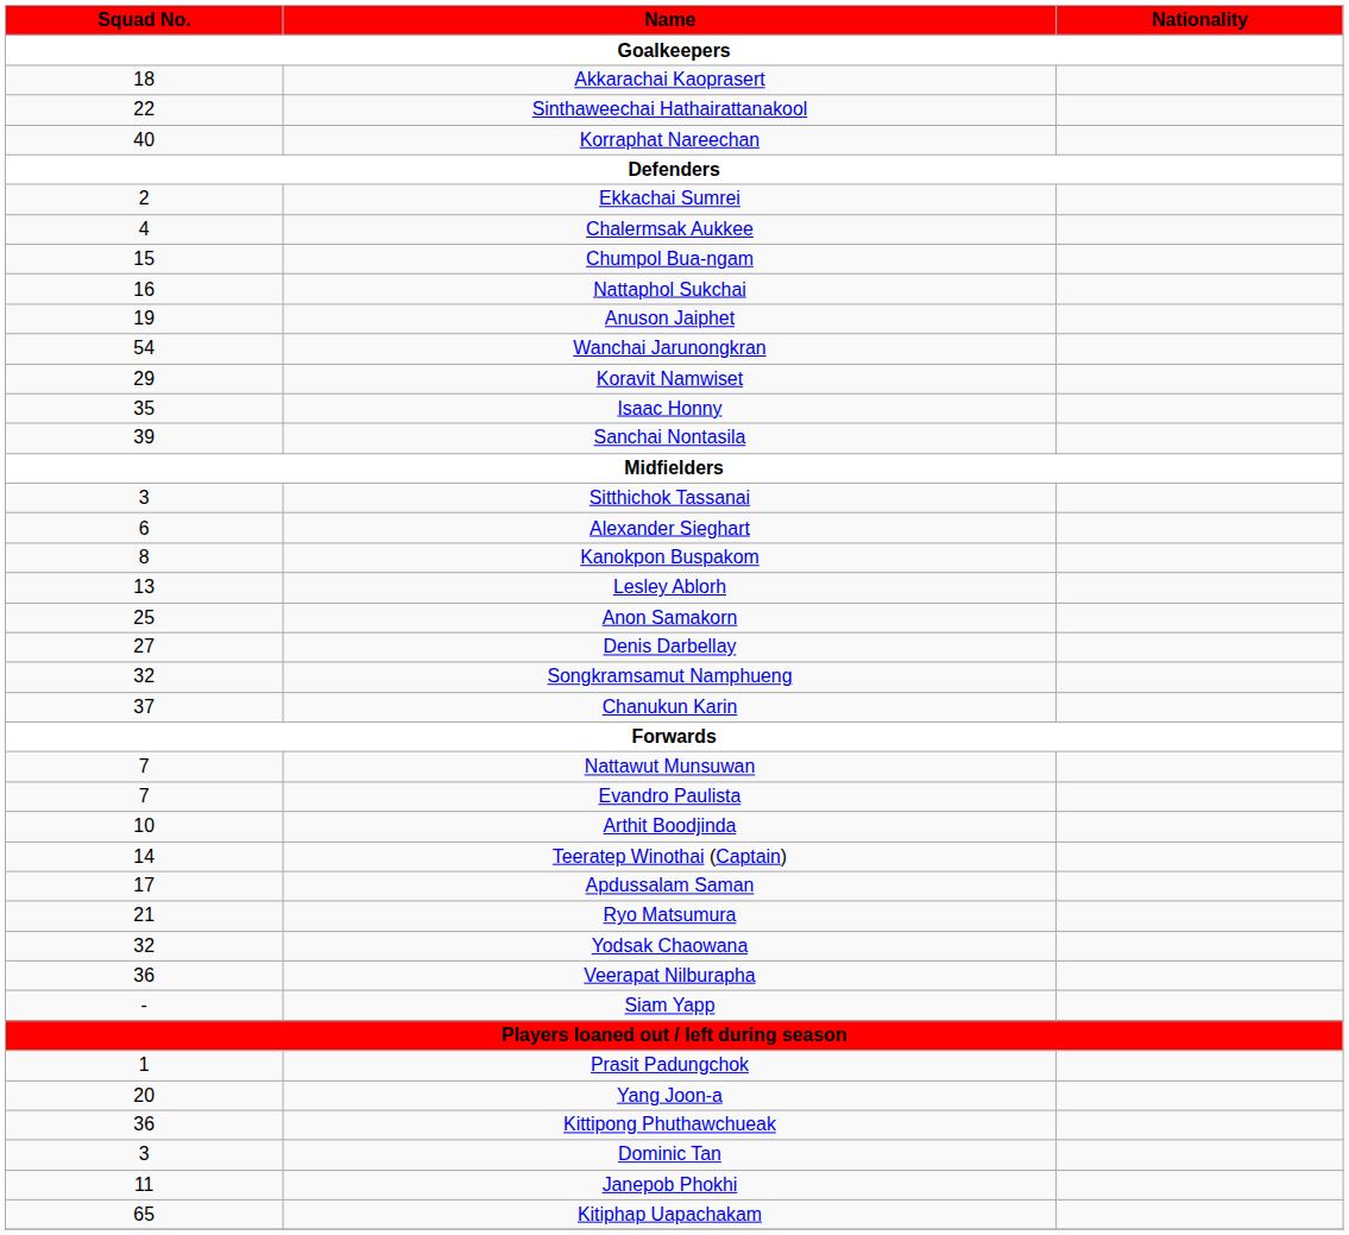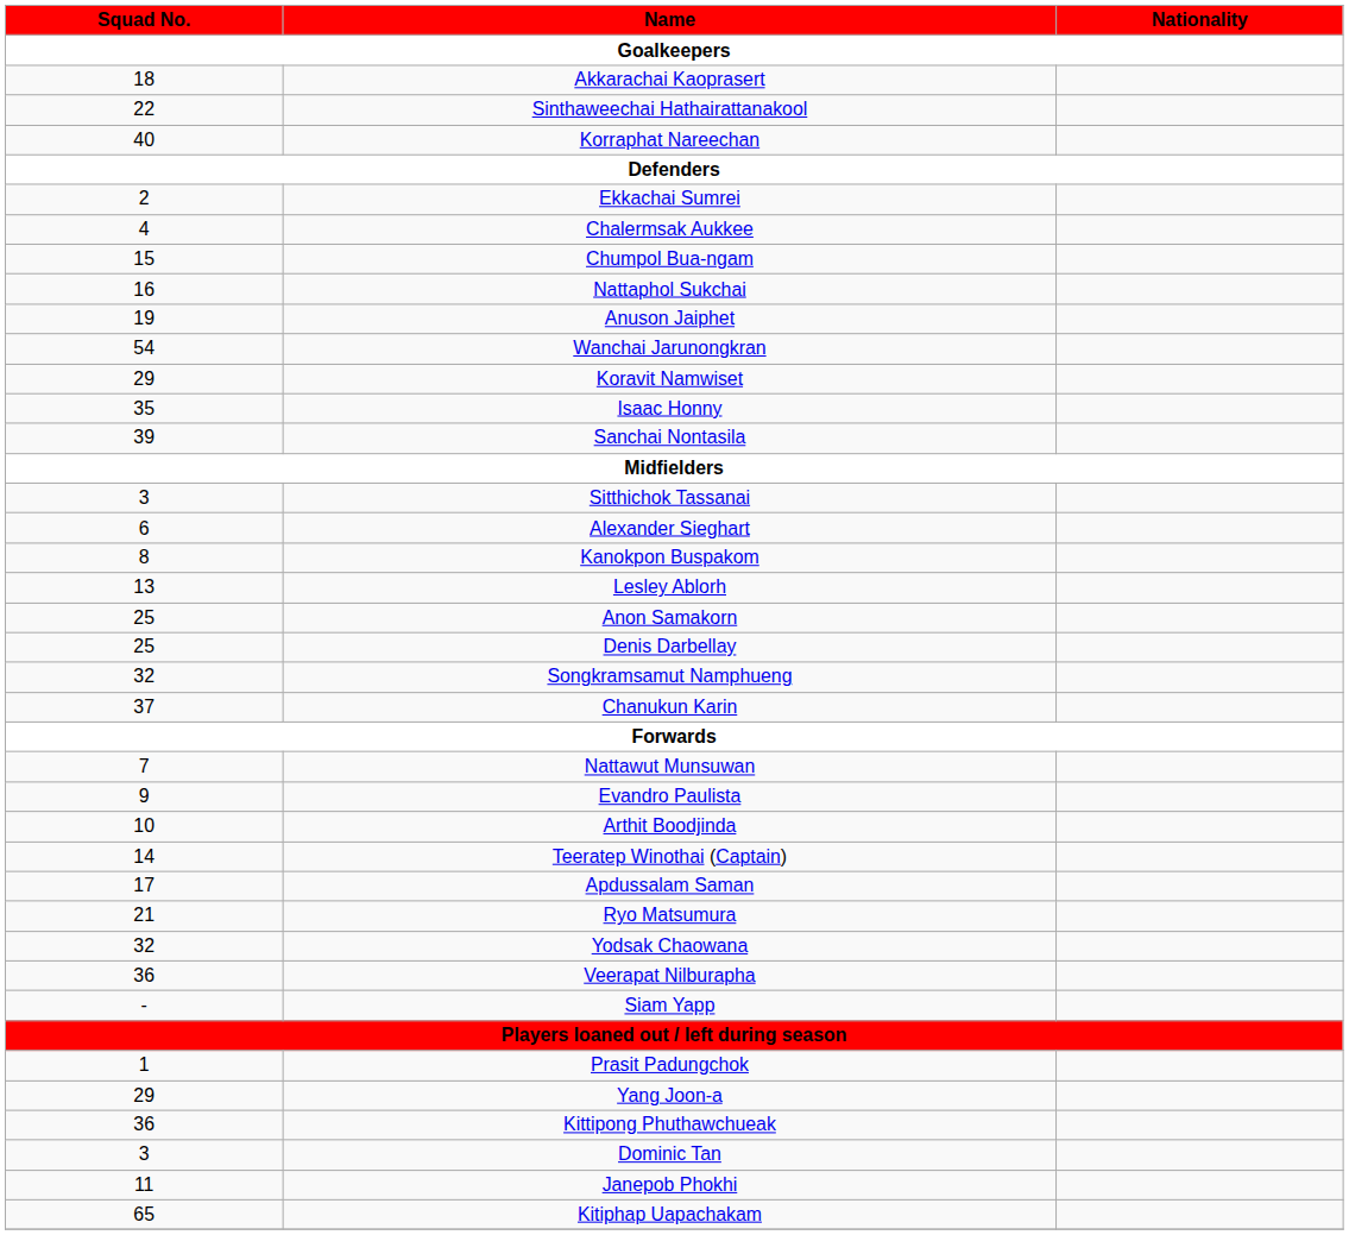Denis Darbellay | Squad No.: 27 -> 25
Evandro Paulista | Squad No.: 7 -> 9
Yang Joon-a | Squad No.: 20 -> 29
